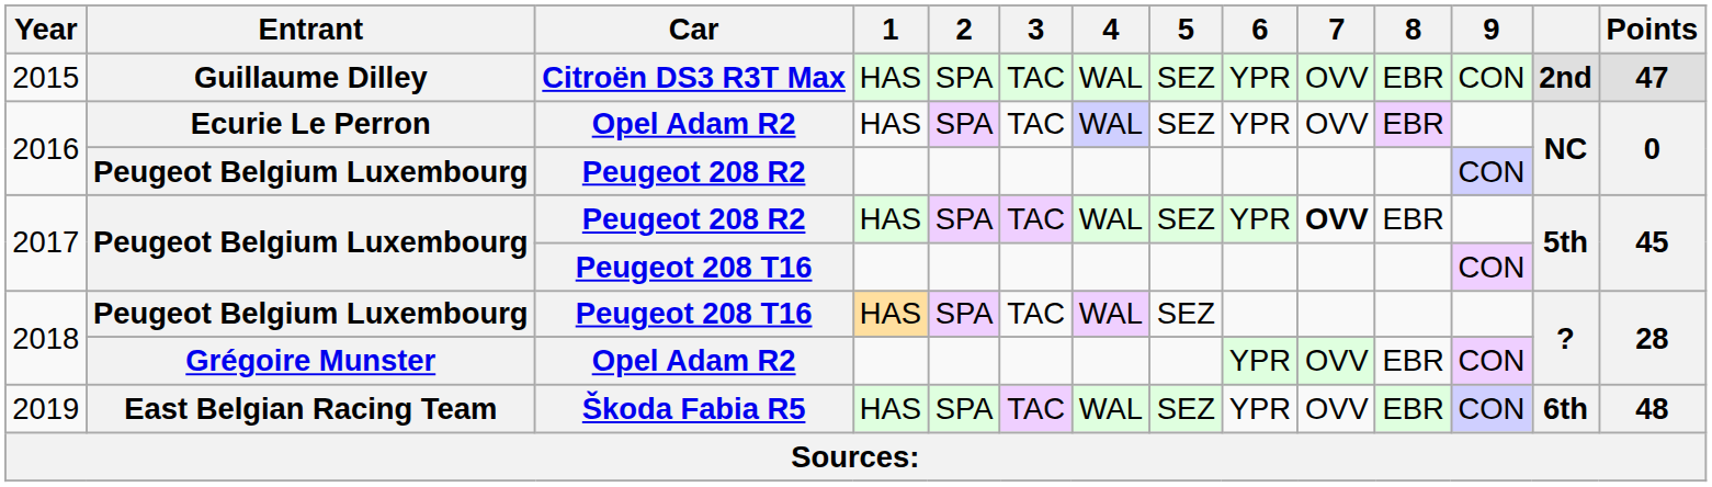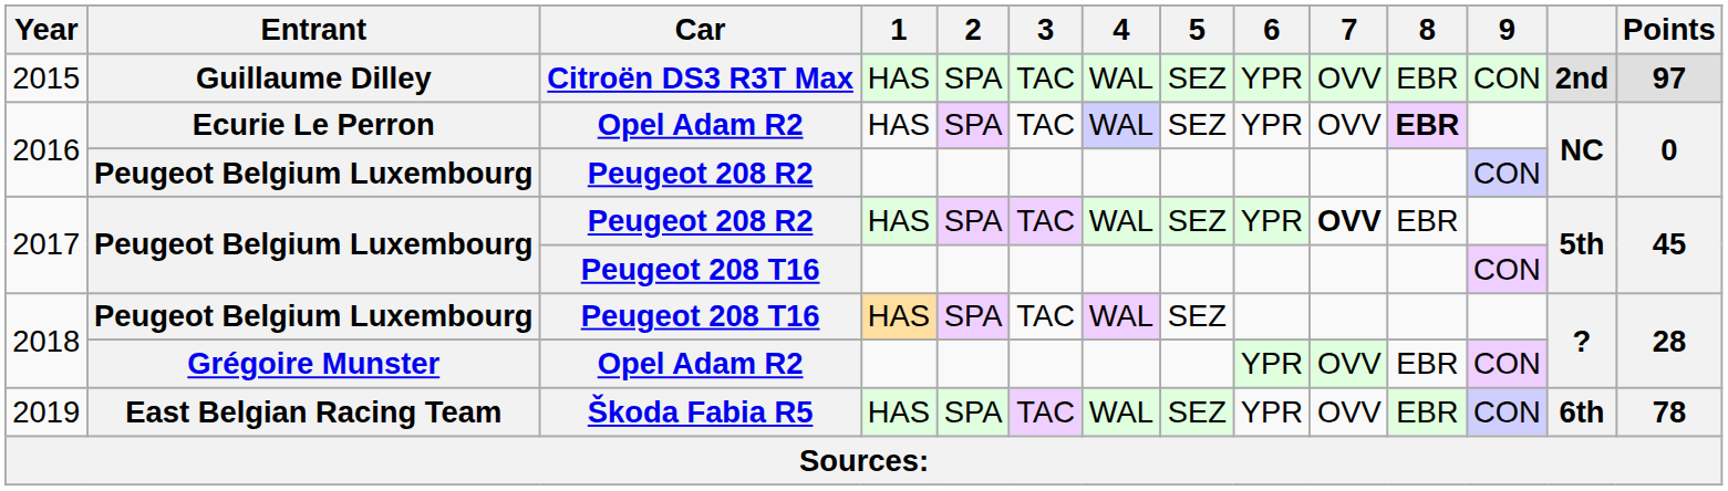2015 | Points: 47 -> 97
2016 / Opel Adam R2 | 8: normal -> bold
2019 | Points: 48 -> 78
